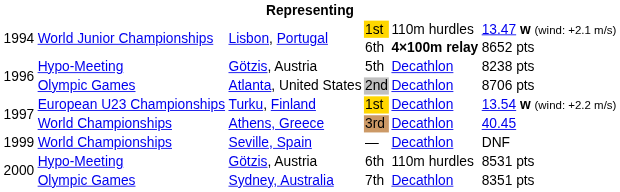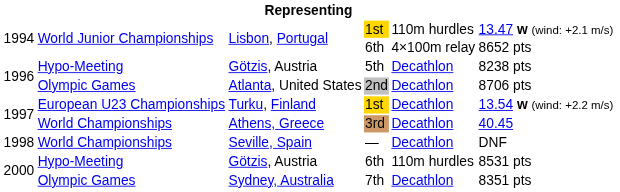Lisbon, Portugal / 6th | column 5: bold -> normal
Seville, Spain | column 1: 1999 -> 1998
